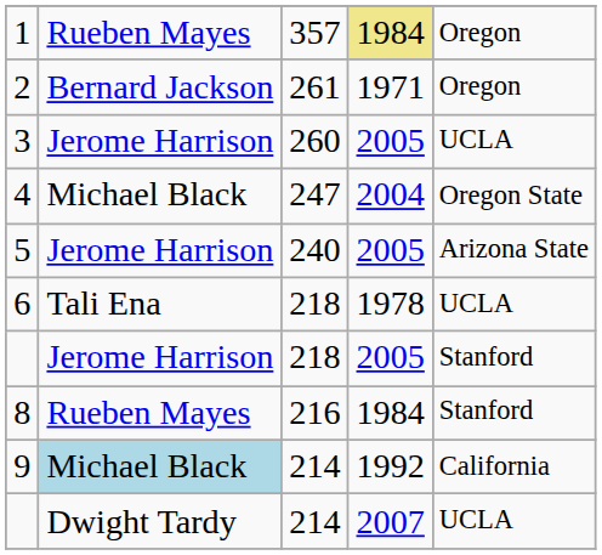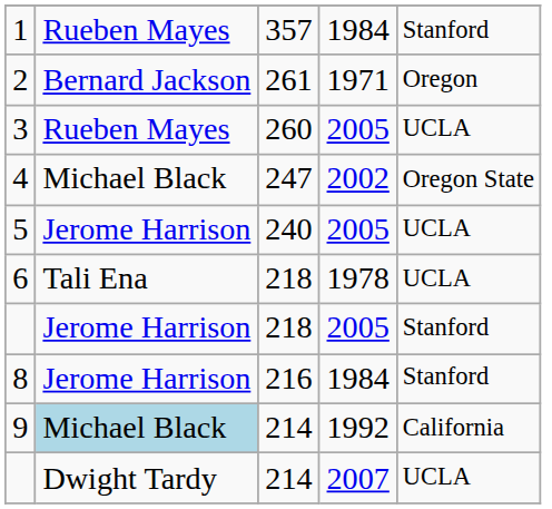1 | column 4: khaki background -> no background
1 | column 5: Oregon -> Stanford
3 | column 2: Jerome Harrison -> Rueben Mayes
4 | column 4: 2004 -> 2002
5 | column 5: Arizona State -> UCLA
8 | column 2: Rueben Mayes -> Jerome Harrison
